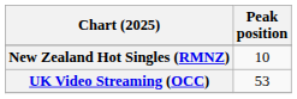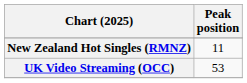New Zealand Hot Singles (RMNZ) | Peak position: 10 -> 11
